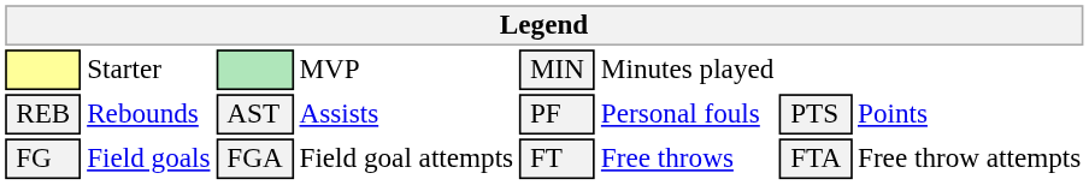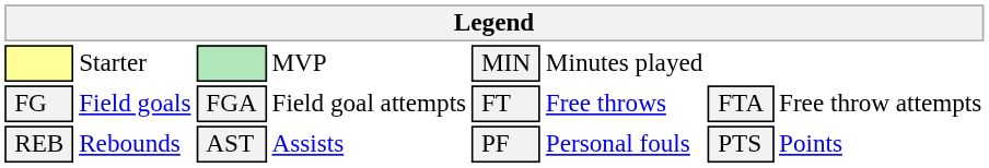rows swapped: FG <-> REB
